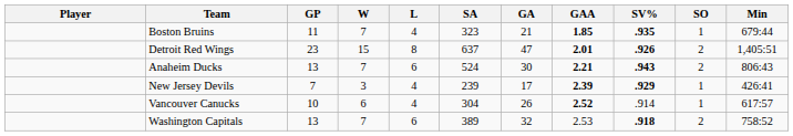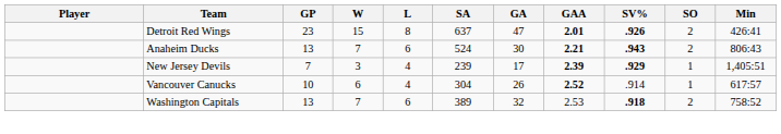- row: Boston Bruins | 11 | 7 | 4 | 323 | 21 | 1.85 | .935 | 1 | 679:44
Detroit Red Wings | Min: 1,405:51 -> 426:41
New Jersey Devils | Min: 426:41 -> 1,405:51
